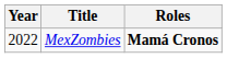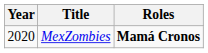MexZombies | Year: 2022 -> 2020
